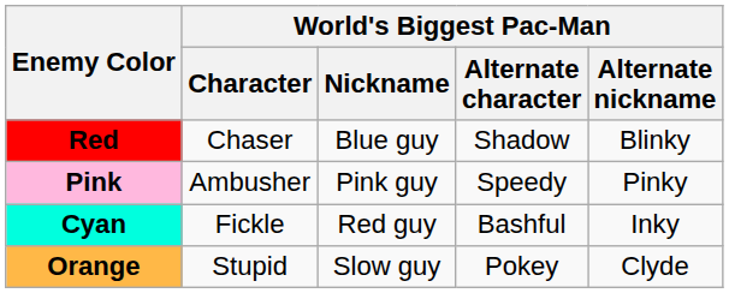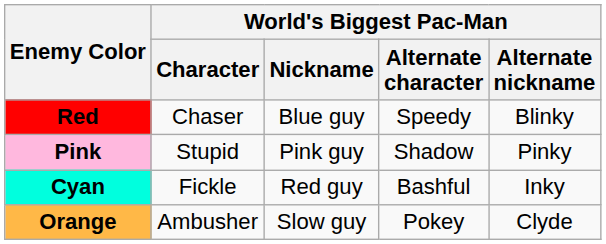Red | World's Biggest Pac-Man / Alternate character: Shadow -> Speedy
Pink | World's Biggest Pac-Man / Character: Ambusher -> Stupid
Pink | World's Biggest Pac-Man / Alternate character: Speedy -> Shadow
Orange | World's Biggest Pac-Man / Character: Stupid -> Ambusher
